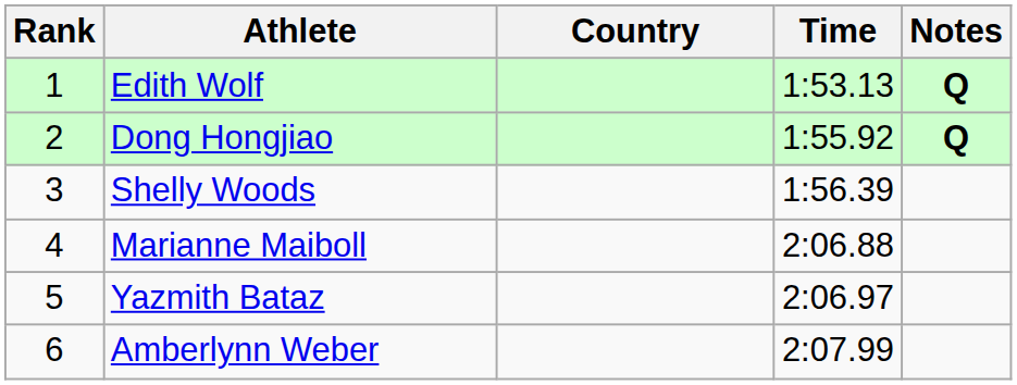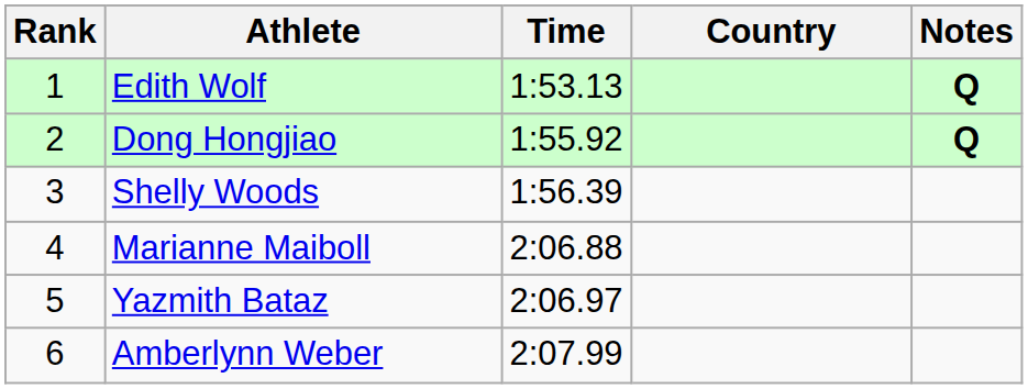columns swapped: Country <-> Time
